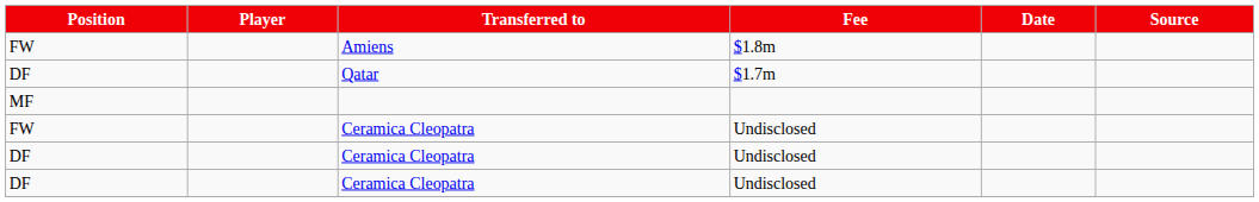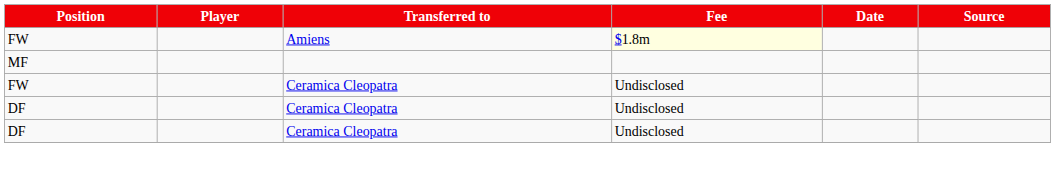Amiens | Fee: no background -> lightyellow background
- row: DF | Qatar | $1.7m
